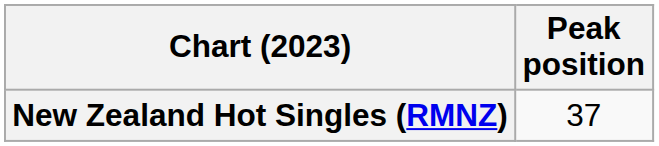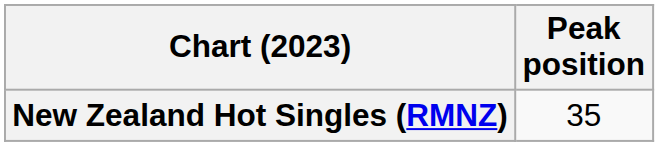New Zealand Hot Singles (RMNZ) | Peak position: 37 -> 35
